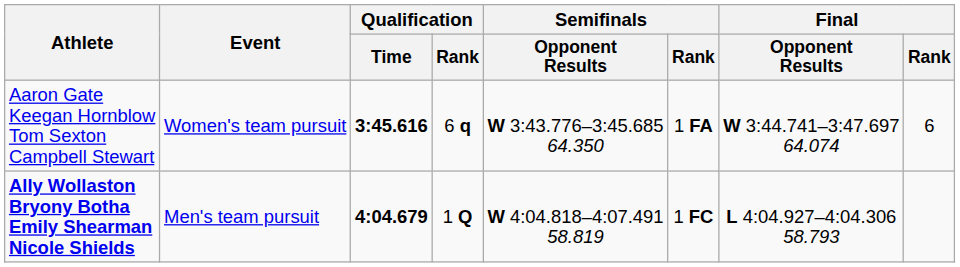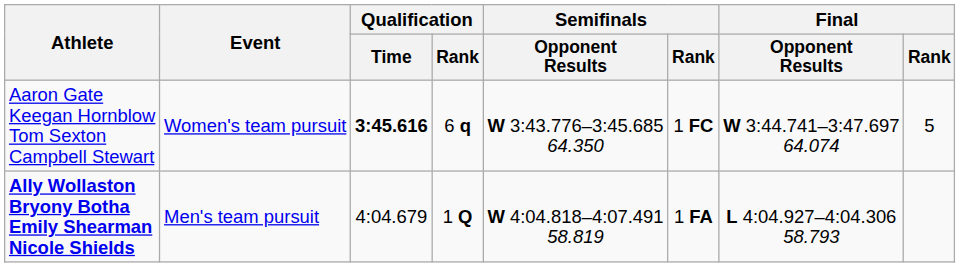Aaron Gate Keegan Hornblow Tom Sexton Campbell Stewart | Semifinals / Rank: 1 FA -> 1 FC
Aaron Gate Keegan Hornblow Tom Sexton Campbell Stewart | Final / Rank: 6 -> 5
Ally Wollaston Bryony Botha Emily Shearman Nicole Shields | Qualification / Time: bold -> normal
Ally Wollaston Bryony Botha Emily Shearman Nicole Shields | Semifinals / Rank: 1 FC -> 1 FA
